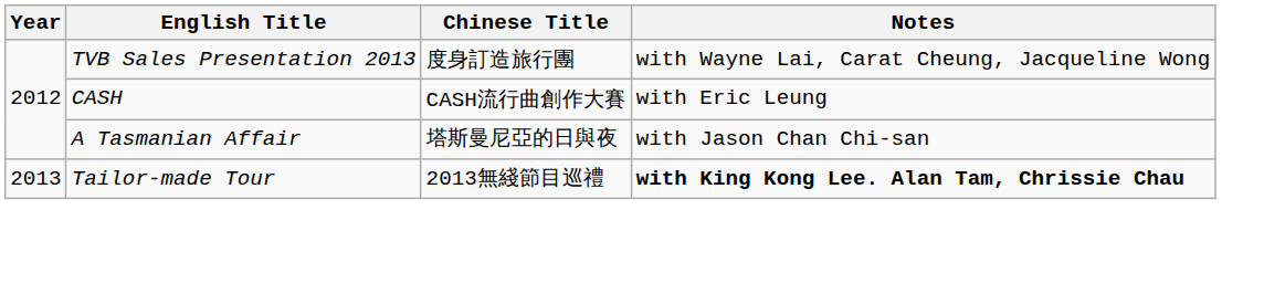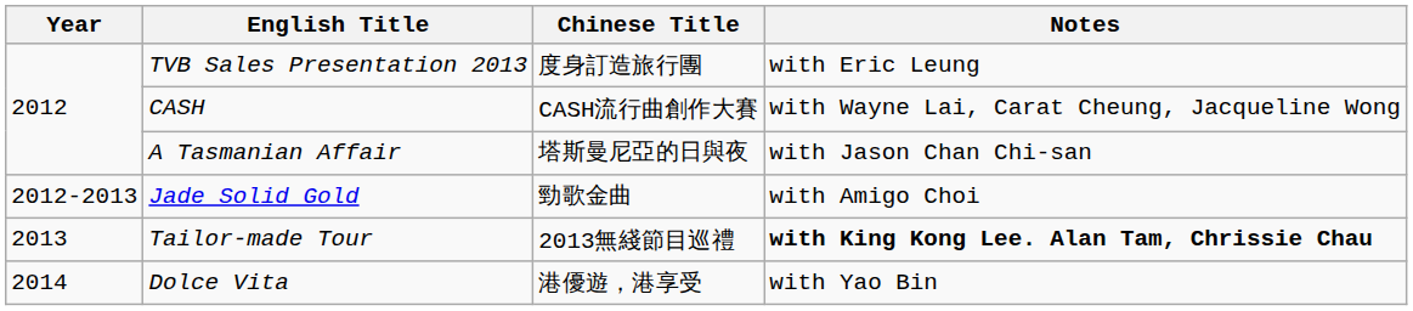TVB Sales Presentation 2013 | Notes: with Wayne Lai, Carat Cheung, Jacqueline Wong -> with Eric Leung
CASH | Notes: with Eric Leung -> with Wayne Lai, Carat Cheung, Jacqueline Wong
+ row: 2012-2013 | Jade Solid Gold | 勁歌金曲 | with Amigo Choi
+ row: 2014 | Dolce Vita | 港優遊，港享受 | with Yao Bin
